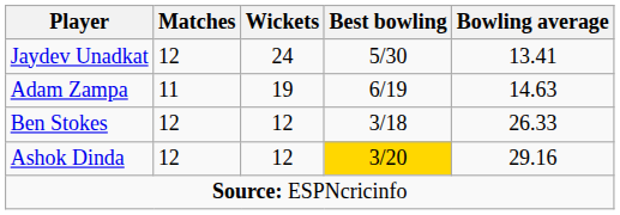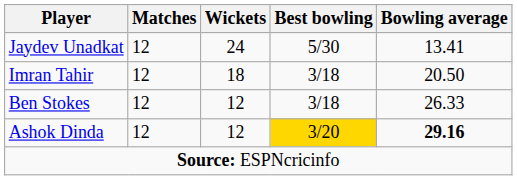- row: Adam Zampa | 11 | 19 | 6/19 | 14.63
+ row: Imran Tahir | 12 | 18 | 3/18 | 20.50
Ashok Dinda | Bowling average: normal -> bold
